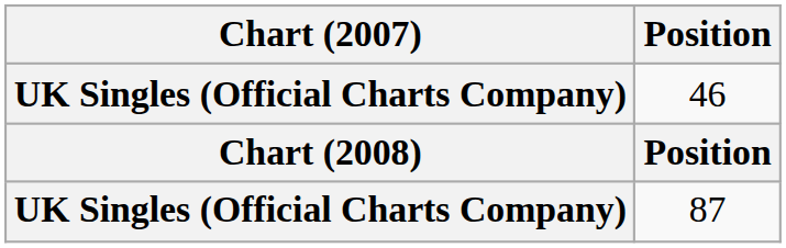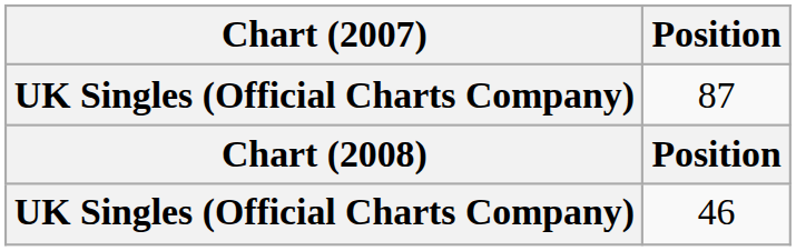rows swapped: 46 <-> 87
